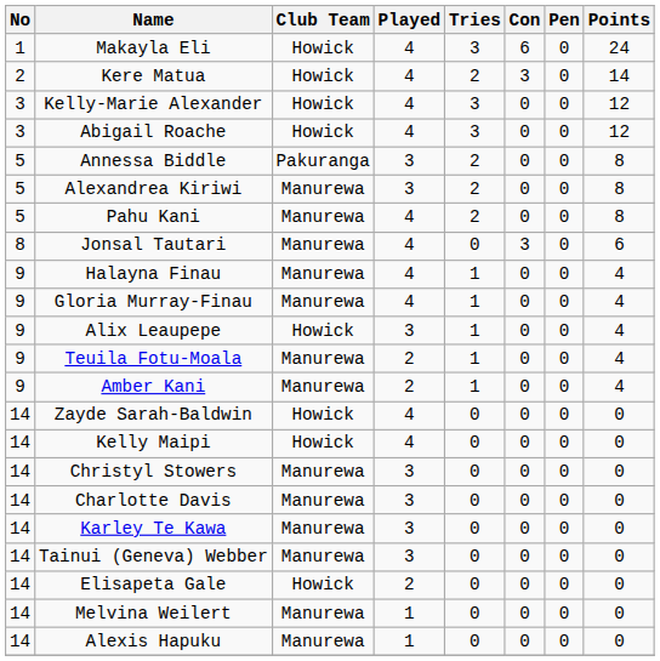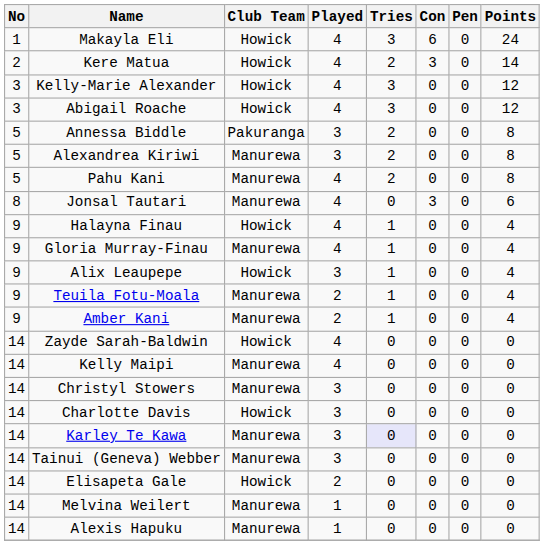Halayna Finau | Club Team: Manurewa -> Howick
Kelly Maipi | Club Team: Howick -> Manurewa
Charlotte Davis | Club Team: Manurewa -> Howick
Karley Te Kawa | Tries: no background -> lavender background
